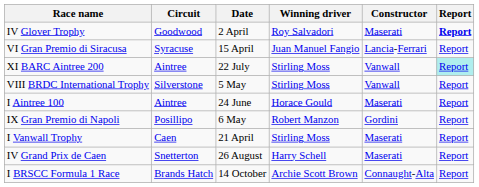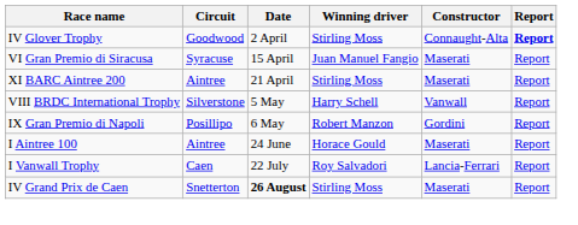IV Glover Trophy | Winning driver: Roy Salvadori -> Stirling Moss
IV Glover Trophy | Constructor: Maserati -> Connaught-Alta
VI Gran Premio di Siracusa | Constructor: Lancia-Ferrari -> Maserati
XI BARC Aintree 200 | Date: 22 July -> 21 April
XI BARC Aintree 200 | Constructor: Vanwall -> Maserati
XI BARC Aintree 200 | Report: paleturquoise background -> no background
VIII BRDC International Trophy | Winning driver: Stirling Moss -> Harry Schell
rows swapped: IX Gran Premio di Napoli <-> I Aintree 100
I Vanwall Trophy | Date: 21 April -> 22 July
I Vanwall Trophy | Winning driver: Stirling Moss -> Roy Salvadori
I Vanwall Trophy | Constructor: Maserati -> Lancia-Ferrari
IV Grand Prix de Caen | Date: normal -> bold
IV Grand Prix de Caen | Winning driver: Harry Schell -> Stirling Moss
- row: I BRSCC Formula 1 Race | Brands Hatch | 14 October | Archie Scott Brown | Connaught-Alta | Report
